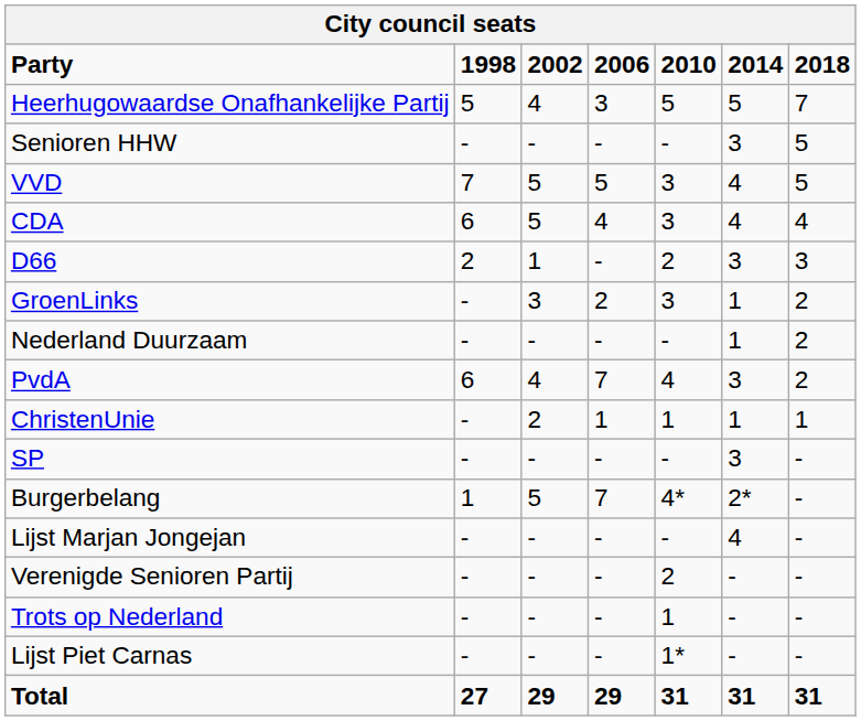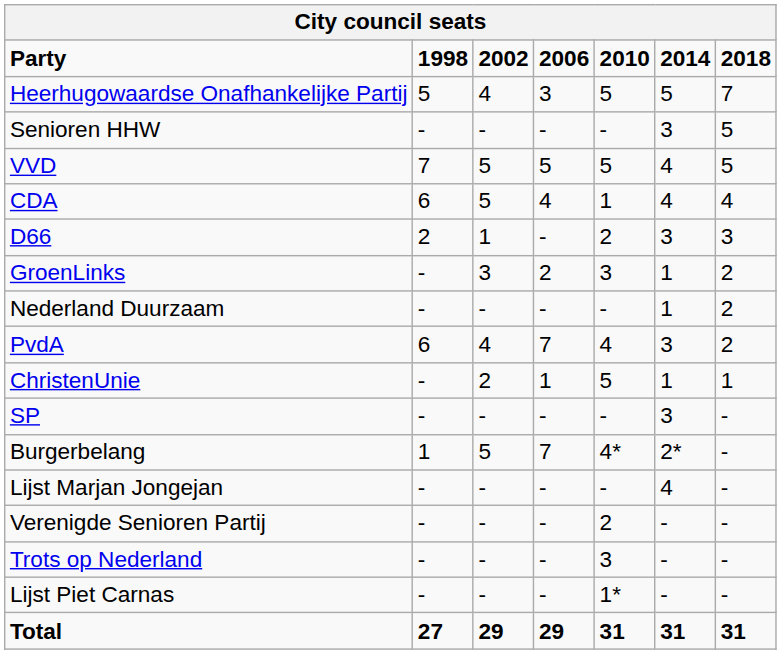VVD | 2010: 3 -> 5
CDA | 2010: 3 -> 1
ChristenUnie | 2010: 1 -> 5
Trots op Nederland | 2010: 1 -> 3
